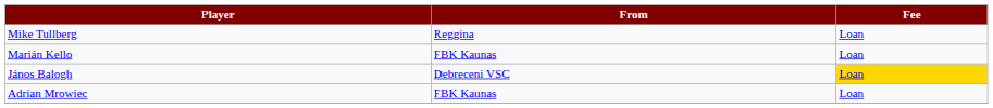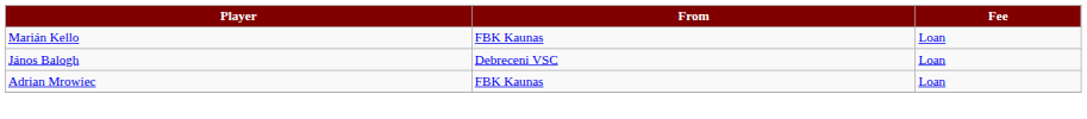- row: Mike Tullberg | Reggina | Loan
János Balogh | Fee: gold background -> no background
